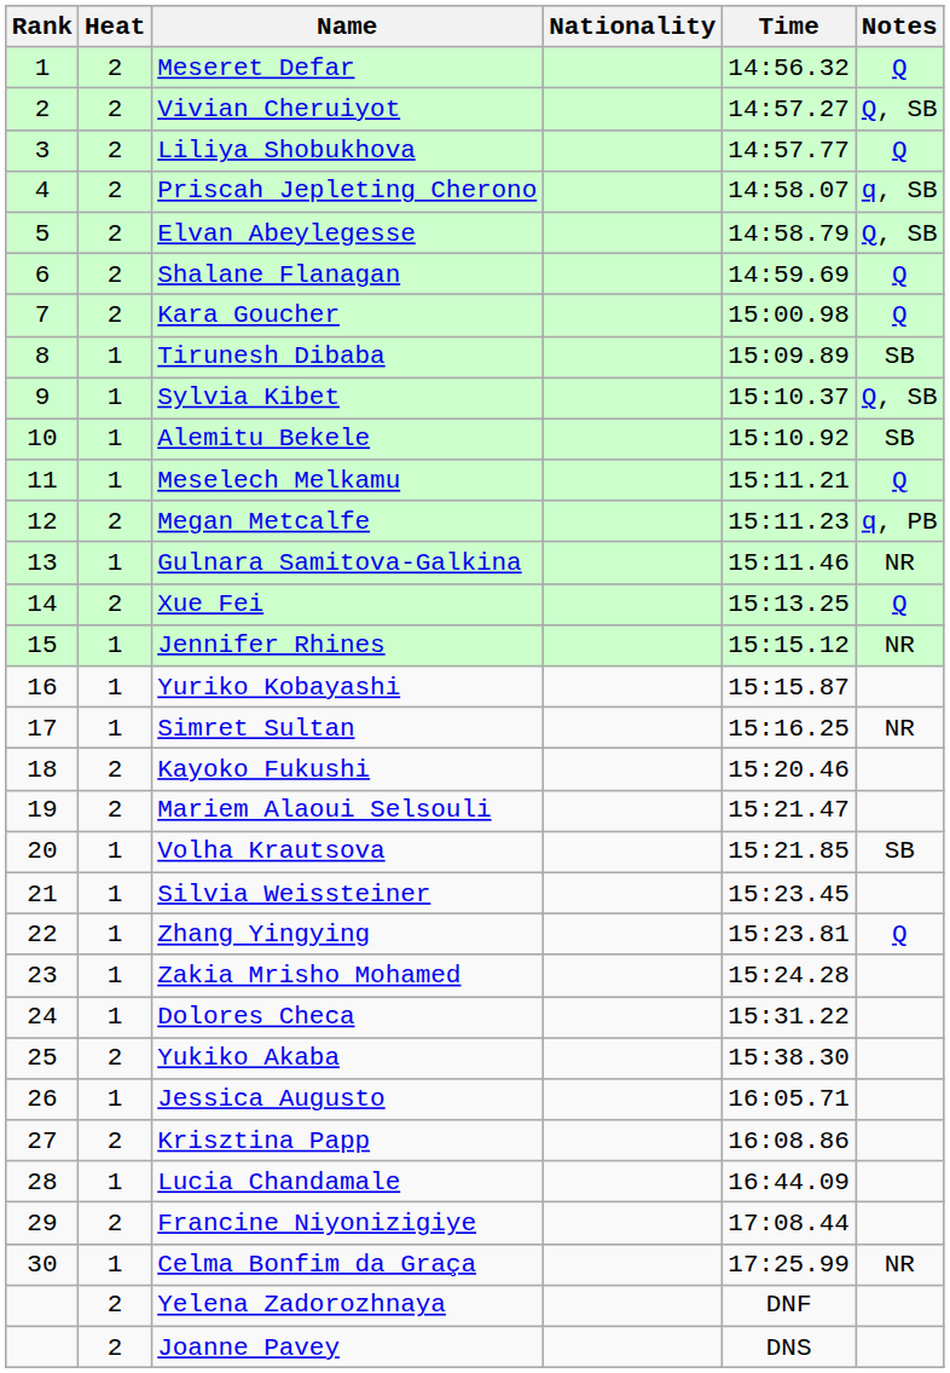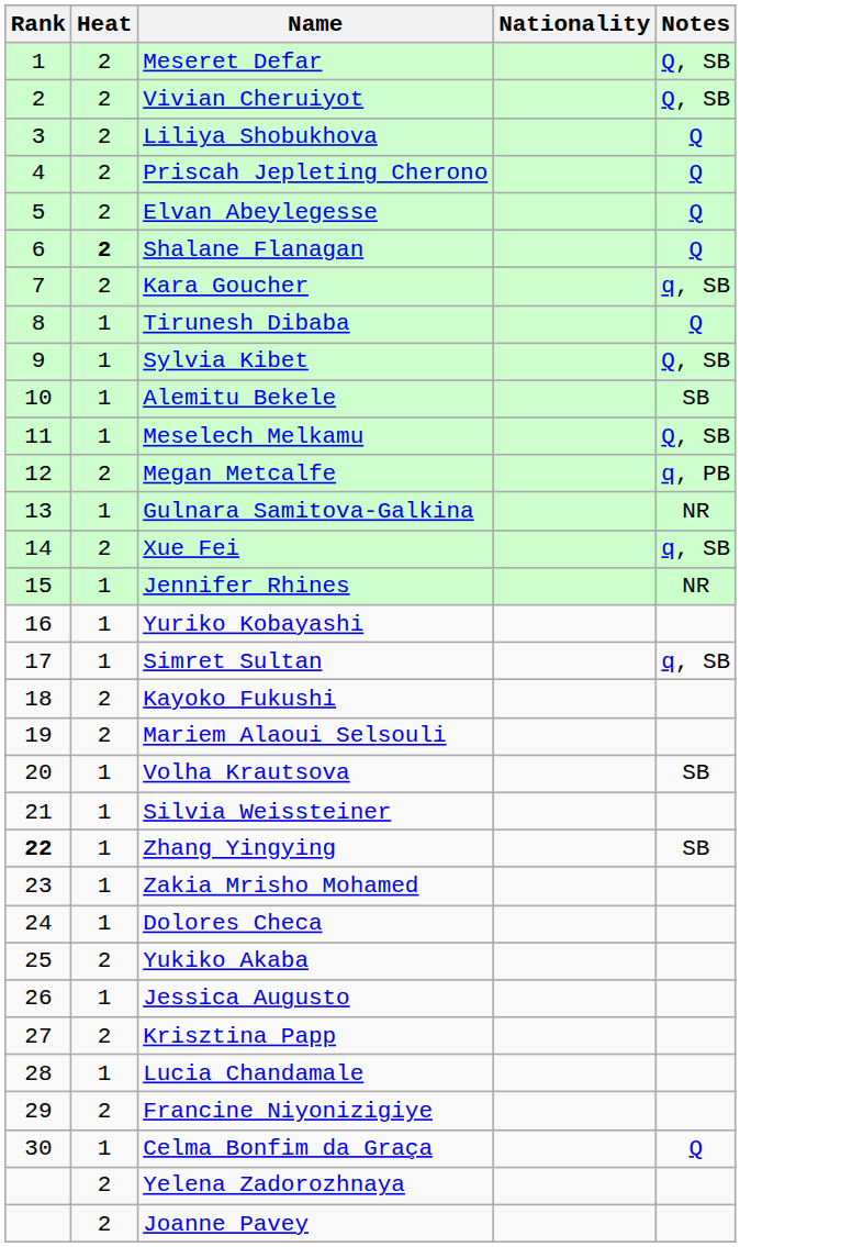- column: Time | 14:56.32 | 14:57.27 | 14:57.77 | 14:58.07 | 14:58.79 | 14:59.69 | 15:00.98 | 15:09.89 | 15:10.37 | 15:10.92 | 15:11.21 | 15:11.23 | 15:11.46 | 15:13.25 | 15:15.12 | 15:15.87 | 15:16.25 | 15:20.46 | 15:21.47 | 15:21.85 | 15:23.45 | 15:23.81 | 15:24.28 | 15:31.22 | 15:38.30 | 16:05.71 | 16:08.86 | 16:44.09 | 17:08.44 | 17:25.99 | DNF | DNS
Meseret Defar | Notes: Q -> Q, SB
Priscah Jepleting Cherono | Notes: q, SB -> Q
Elvan Abeylegesse | Notes: Q, SB -> Q
Shalane Flanagan | Heat: normal -> bold
Kara Goucher | Notes: Q -> q, SB
Tirunesh Dibaba | Notes: SB -> Q
Meselech Melkamu | Notes: Q -> Q, SB
Xue Fei | Notes: Q -> q, SB
Simret Sultan | Notes: NR -> q, SB
Zhang Yingying | Rank: normal -> bold
Zhang Yingying | Notes: Q -> SB
Celma Bonfim da Graça | Notes: NR -> Q
